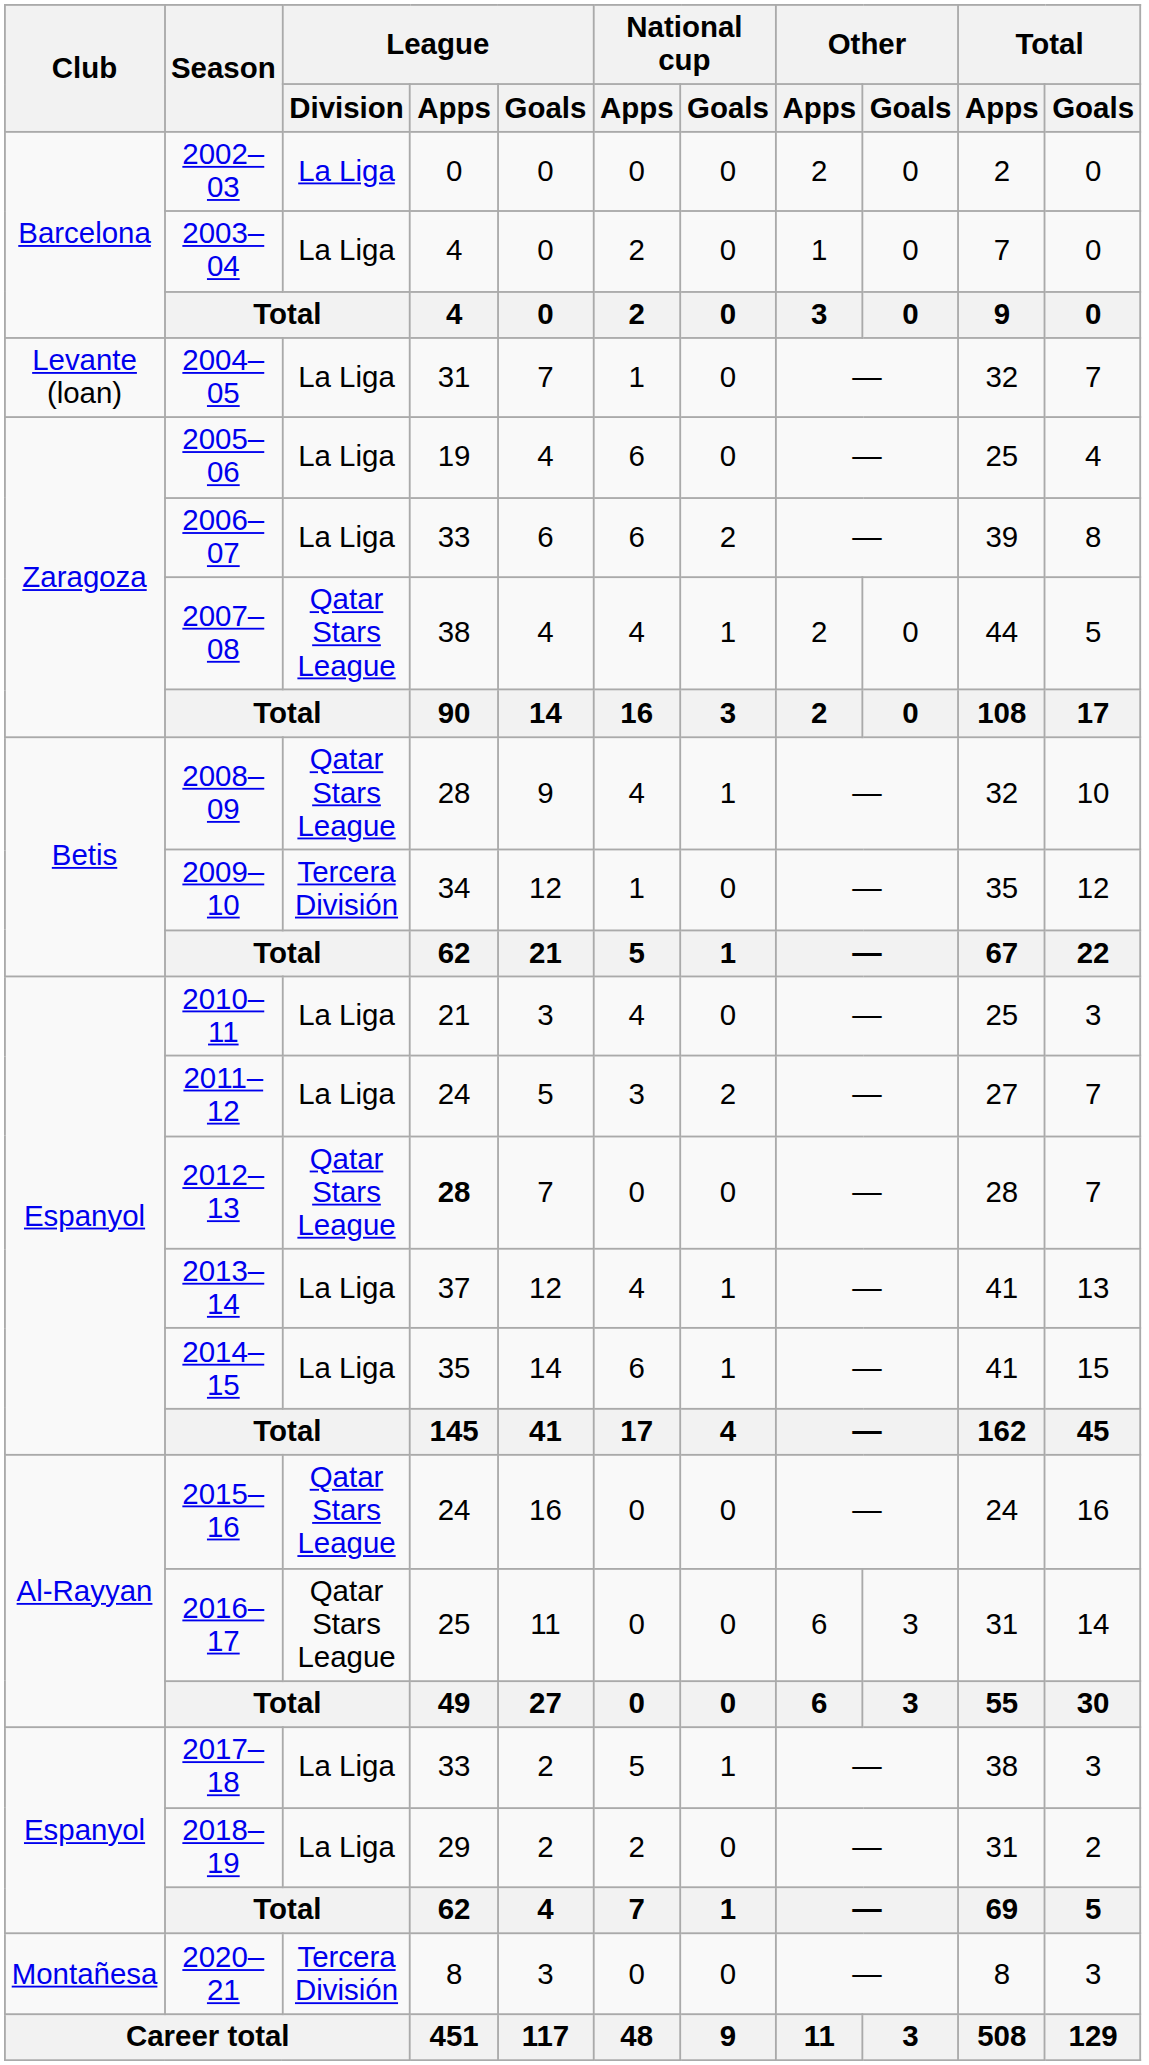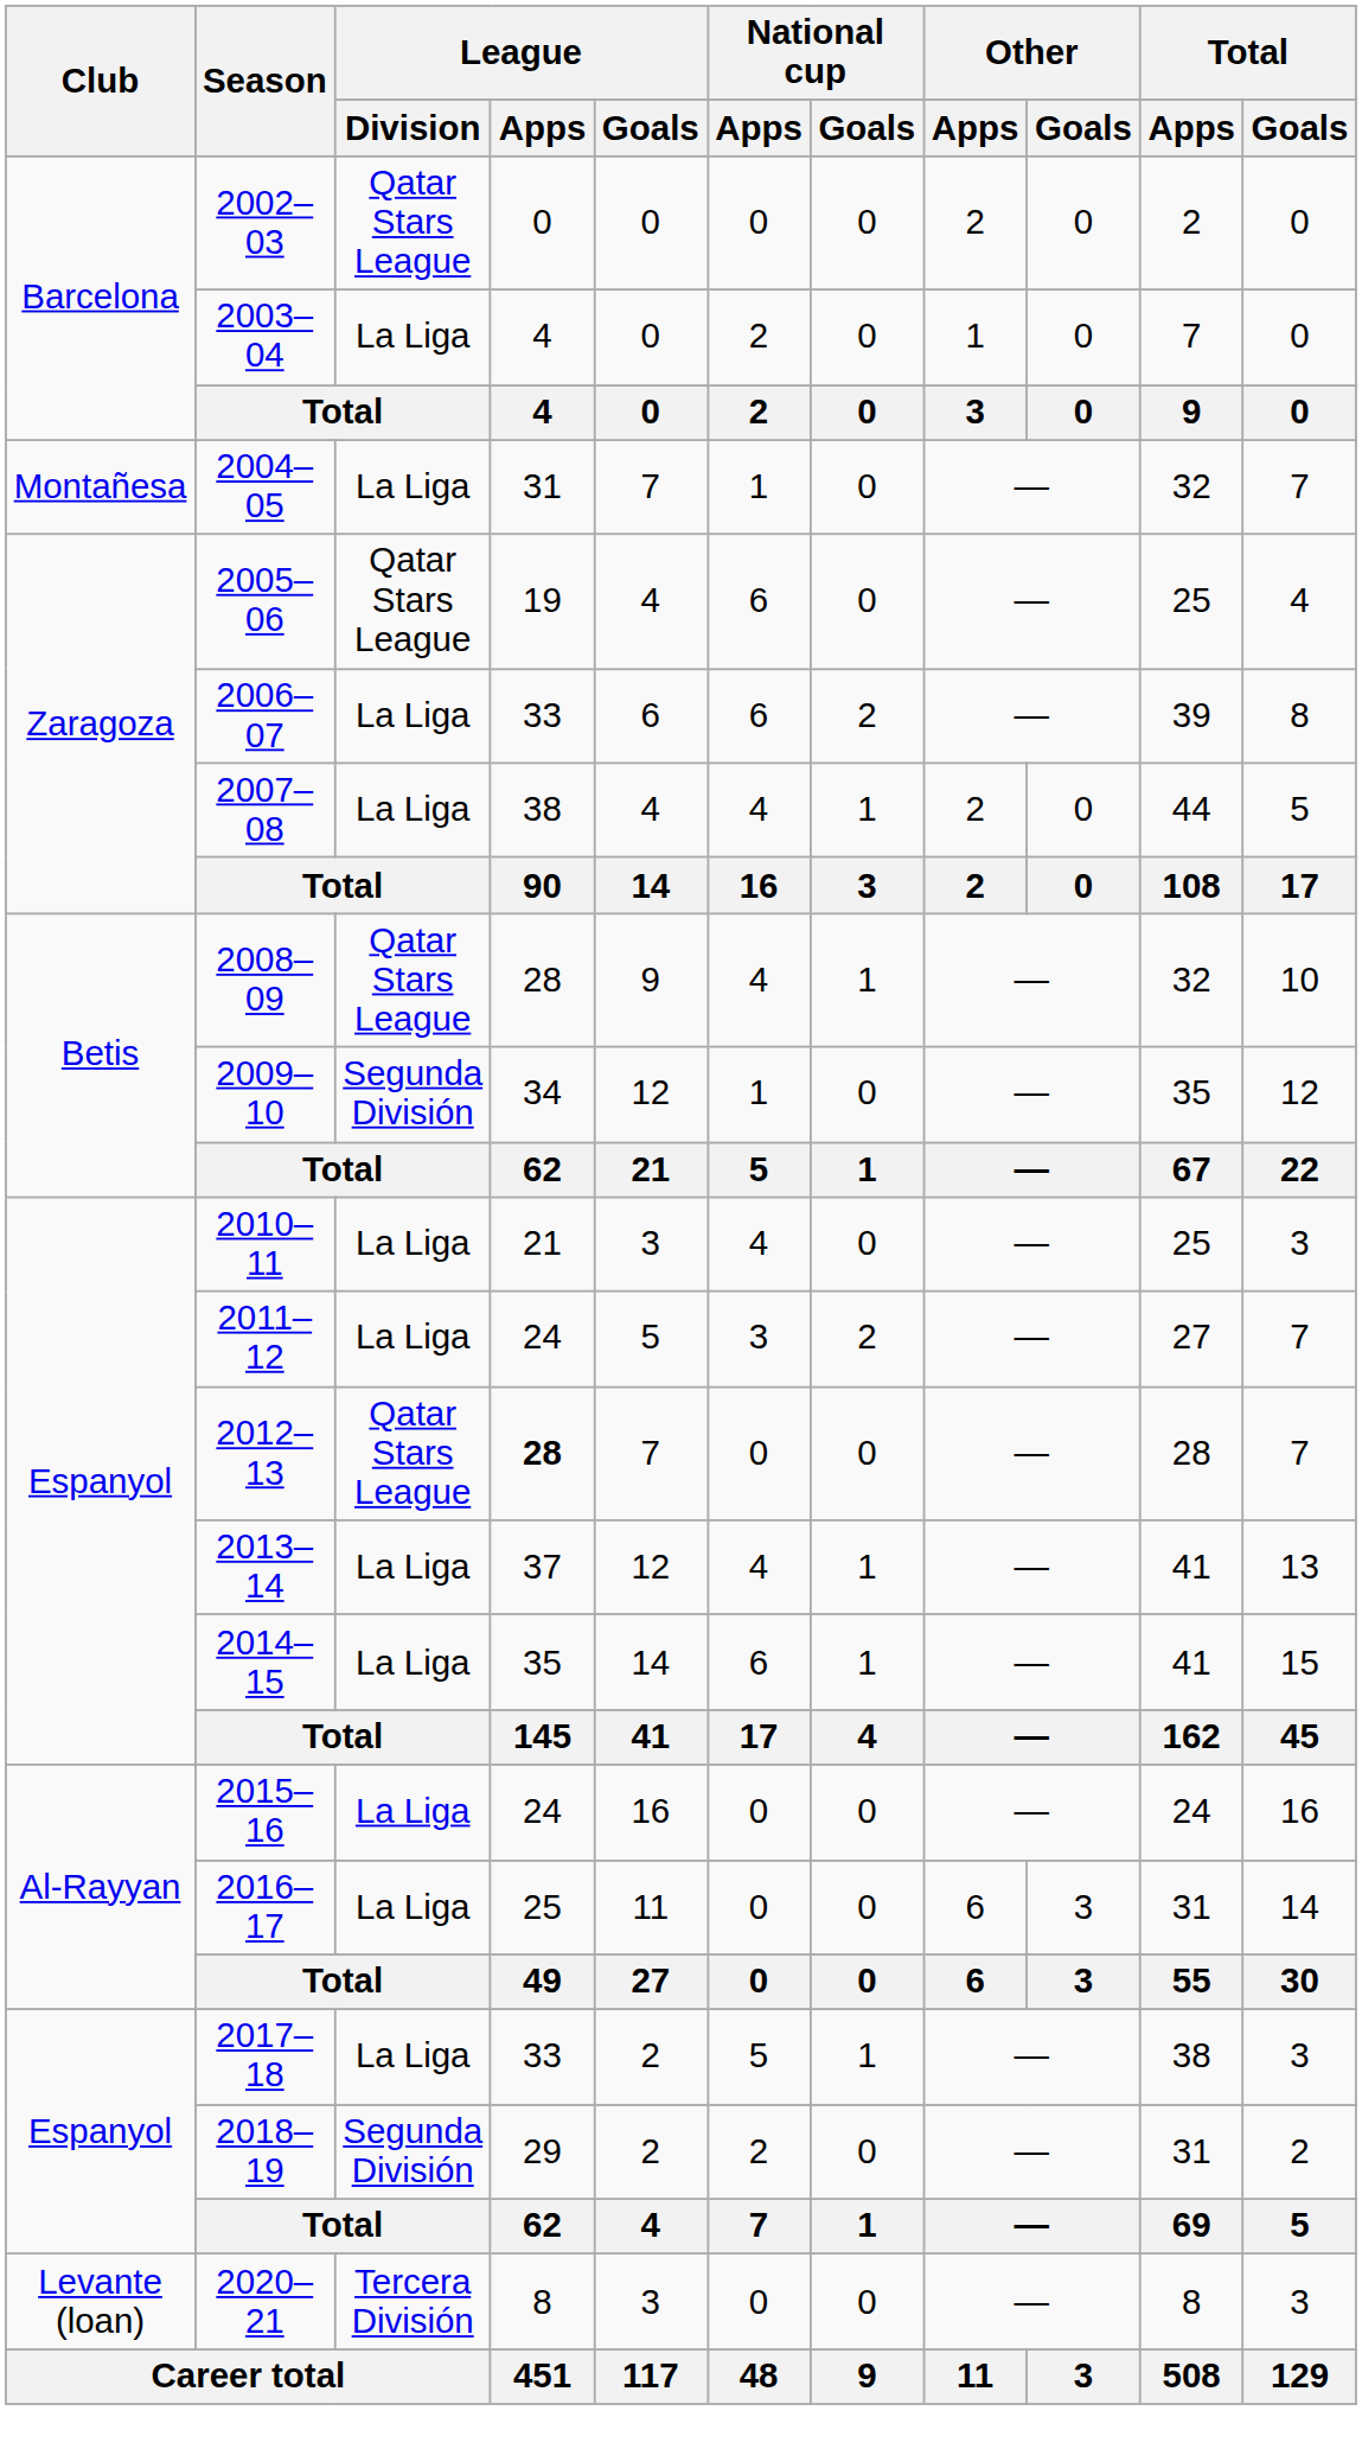2002–03 | League / Division: La Liga -> Qatar Stars League
2004–05 | Club: Levante (loan) -> Montañesa
2005–06 | League / Division: La Liga -> Qatar Stars League
2007–08 | League / Division: Qatar Stars League -> La Liga
2009–10 | League / Division: Tercera División -> Segunda División
2015–16 | League / Division: Qatar Stars League -> La Liga
2016–17 | League / Division: Qatar Stars League -> La Liga
2018–19 | League / Division: La Liga -> Segunda División
2020–21 | Club: Montañesa -> Levante (loan)
